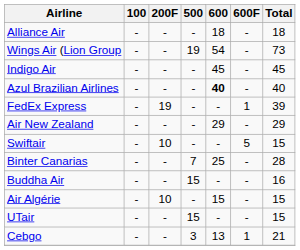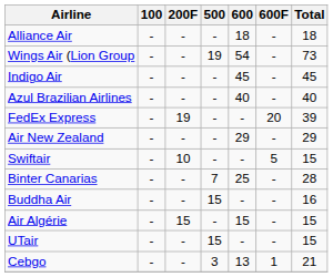Azul Brazilian Airlines | 600: bold -> normal
FedEx Express | 600F: 1 -> 20
Air Algérie | 200F: 10 -> 15
